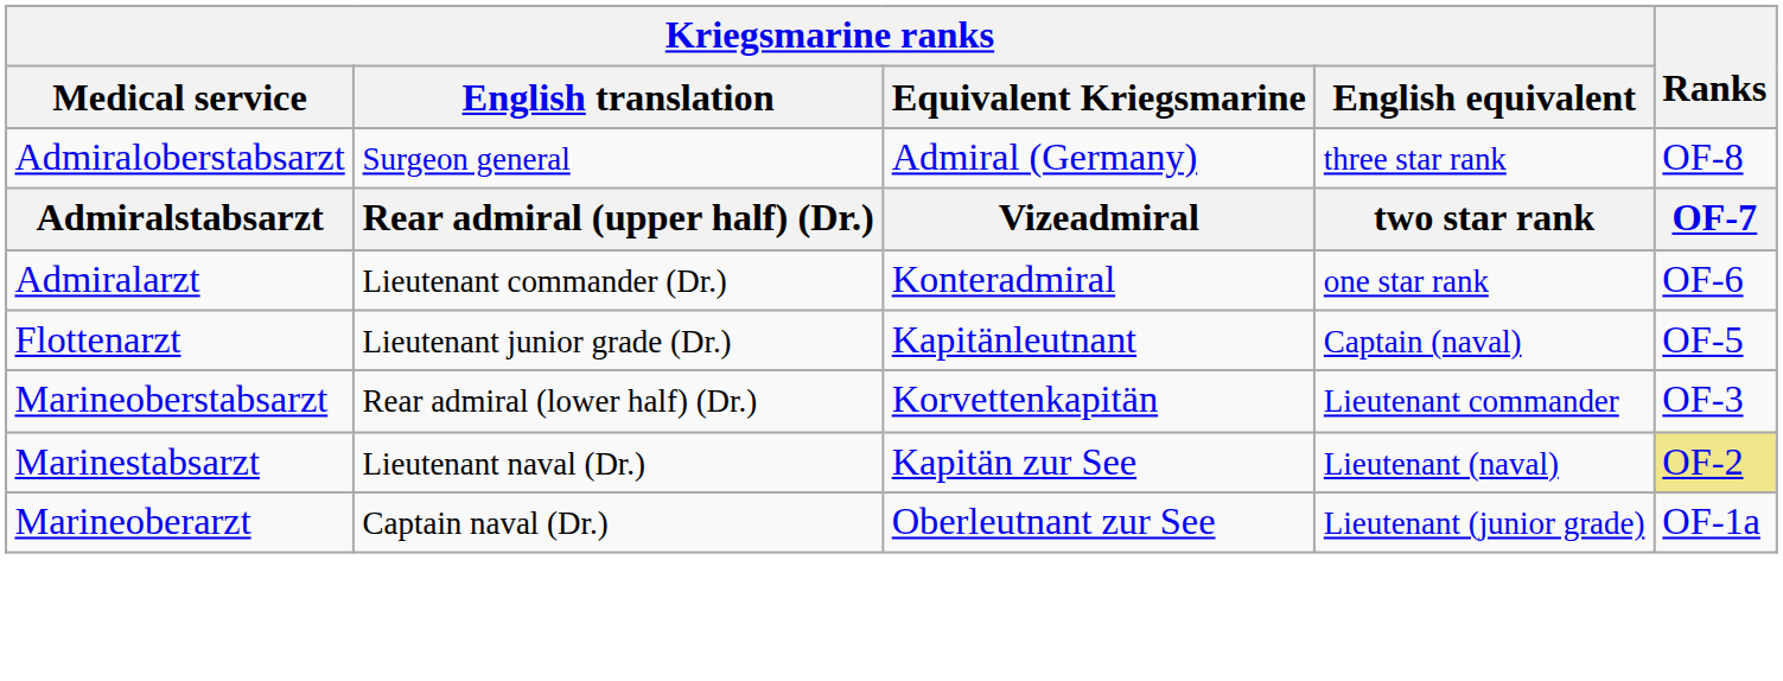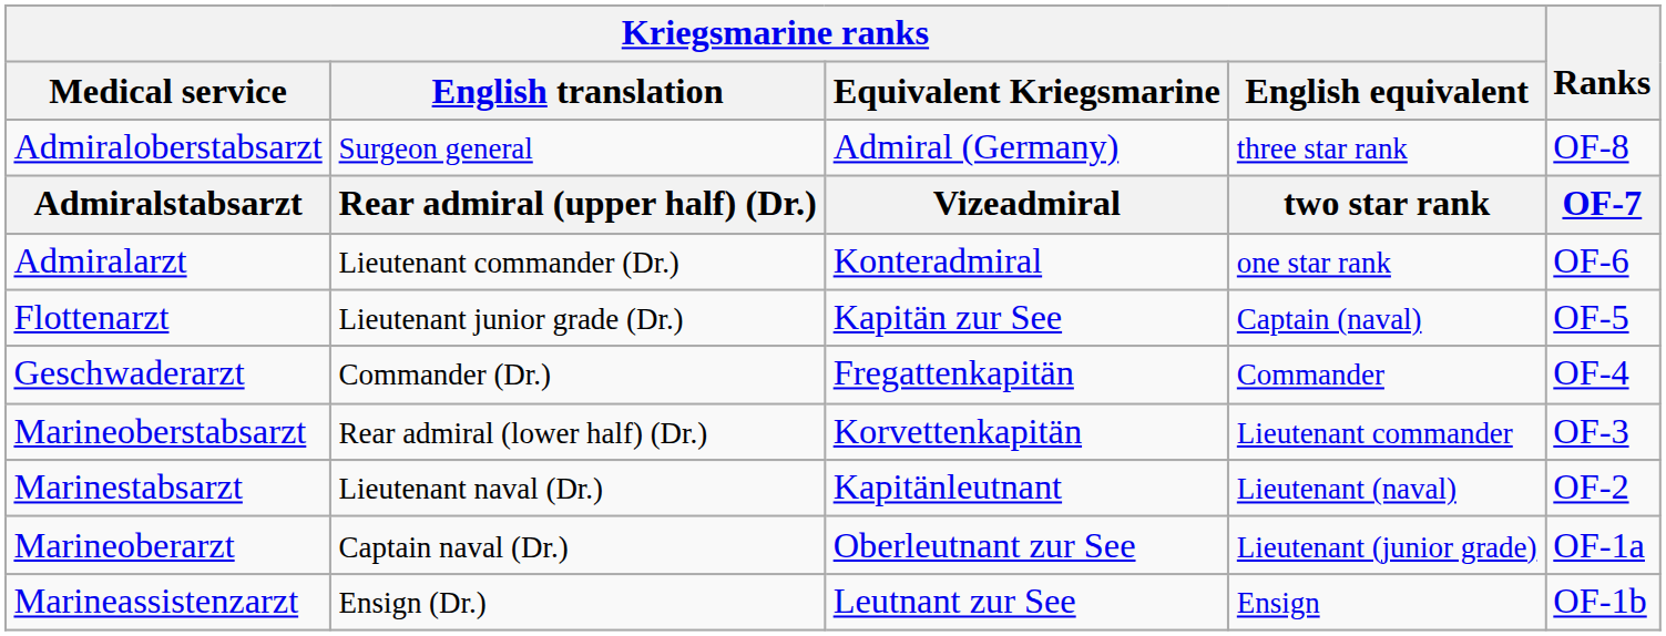Flottenarzt | Kriegsmarine ranks / Equivalent Kriegsmarine: Kapitänleutnant -> Kapitän zur See
+ row: Geschwaderarzt | Commander (Dr.) | Fregattenkapitän | Commander | OF-4
Marinestabsarzt | Kriegsmarine ranks / Equivalent Kriegsmarine: Kapitän zur See -> Kapitänleutnant
Marinestabsarzt | Ranks: khaki background -> no background
+ row: Marineassistenzarzt | Ensign (Dr.) | Leutnant zur See | Ensign | OF-1b
